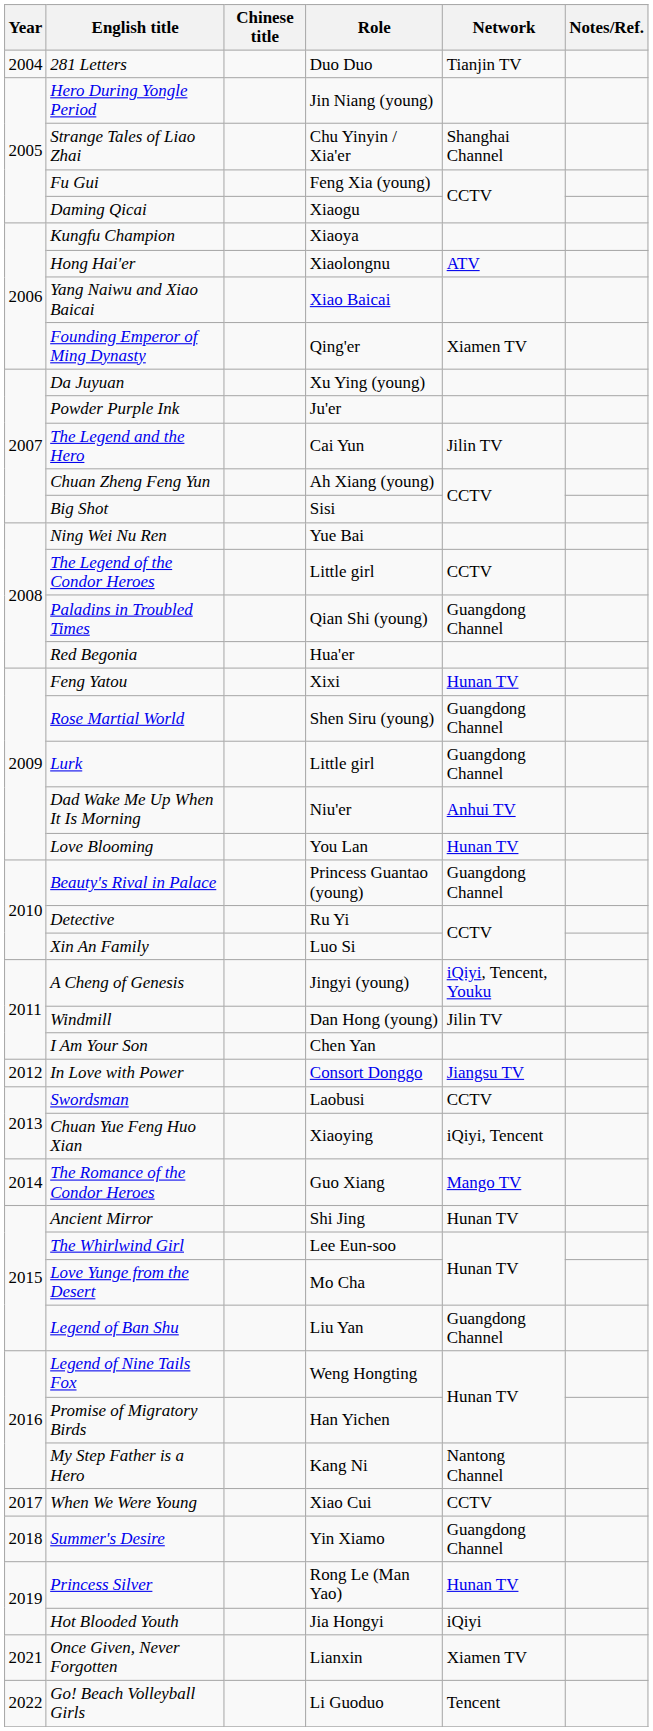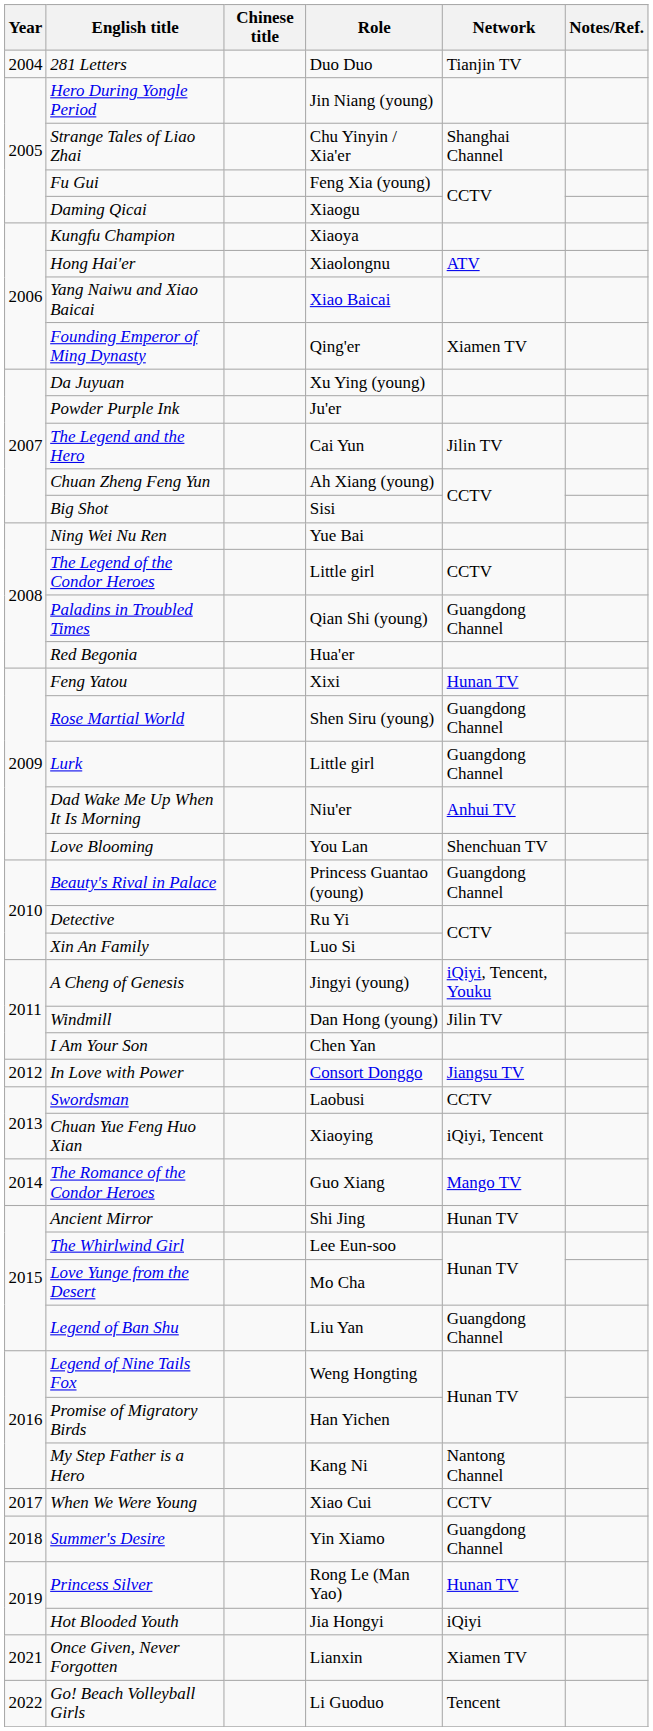Love Blooming | Network: Hunan TV -> Shenchuan TV
